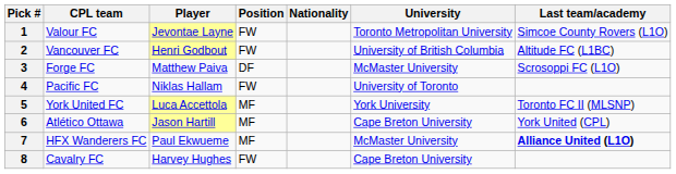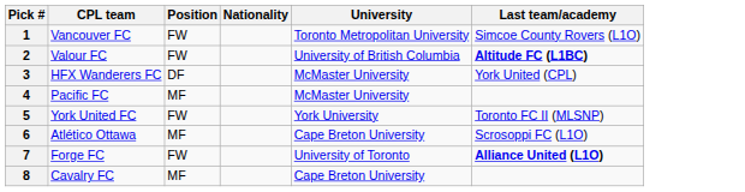- column: Player | Jevontae Layne | Henri Godbout | Matthew Paiva | Niklas Hallam | Luca Accettola | Jason Hartill | Paul Ekwueme | Harvey Hughes
1 | CPL team: Valour FC -> Vancouver FC
2 | CPL team: Vancouver FC -> Valour FC
2 | Last team/academy: normal -> bold
3 | CPL team: Forge FC -> HFX Wanderers FC
3 | Last team/academy: Scrosoppi FC (L1O) -> York United (CPL)
4 | Position: FW -> MF
4 | University: University of Toronto -> McMaster University
5 | Position: MF -> FW
6 | Last team/academy: York United (CPL) -> Scrosoppi FC (L1O)
7 | CPL team: HFX Wanderers FC -> Forge FC
7 | Position: MF -> FW
7 | University: McMaster University -> University of Toronto
8 | Position: FW -> MF
